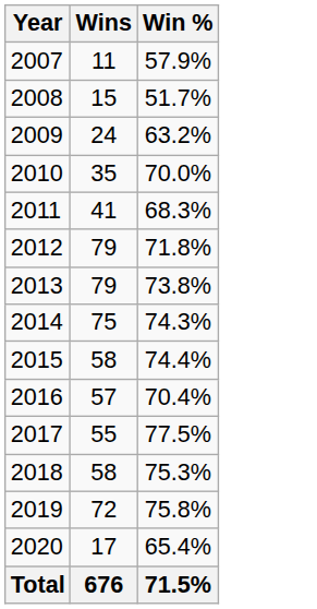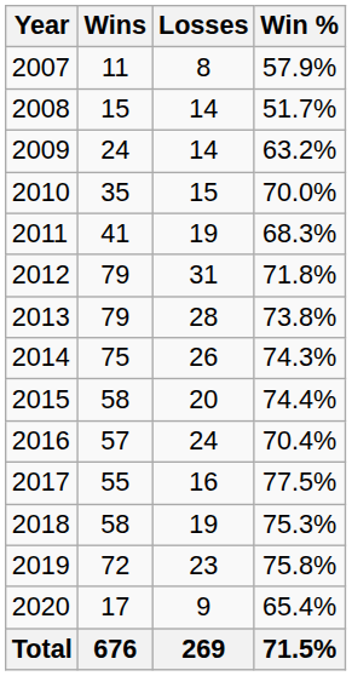+ column: Losses | 8 | 14 | 14 | 15 | 19 | 31 | 28 | 26 | 20 | 24 | 16 | 19 | 23 | 9 | 269
